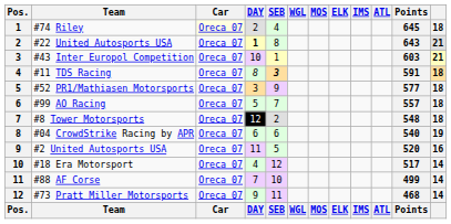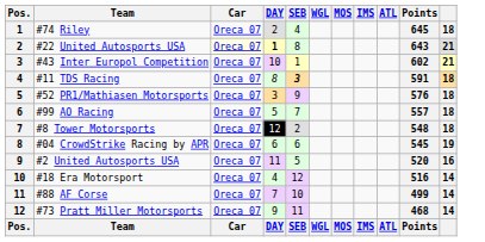- column: ELK | ELK
#74 Riley | Car: lightyellow background -> no background
#22 United Autosports USA | Car: no background -> lightyellow background
#43 Inter Europol Competition | Points: 603 -> 602
#52 PR1/Mathiasen Motorsports | Points: 577 -> 576
#04 CrowdStrike Racing by APR | Points: 540 -> 545
#18 Era Motorsport | Points: 517 -> 516
